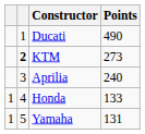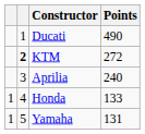KTM | Points: 273 -> 272
